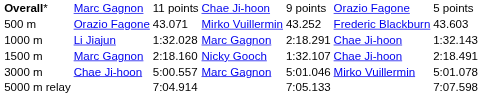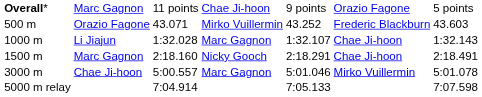Li Jiajun | column 5: 2:18.291 -> 1:32.107
1500 m / Marc Gagnon | column 5: 1:32.107 -> 2:18.291
